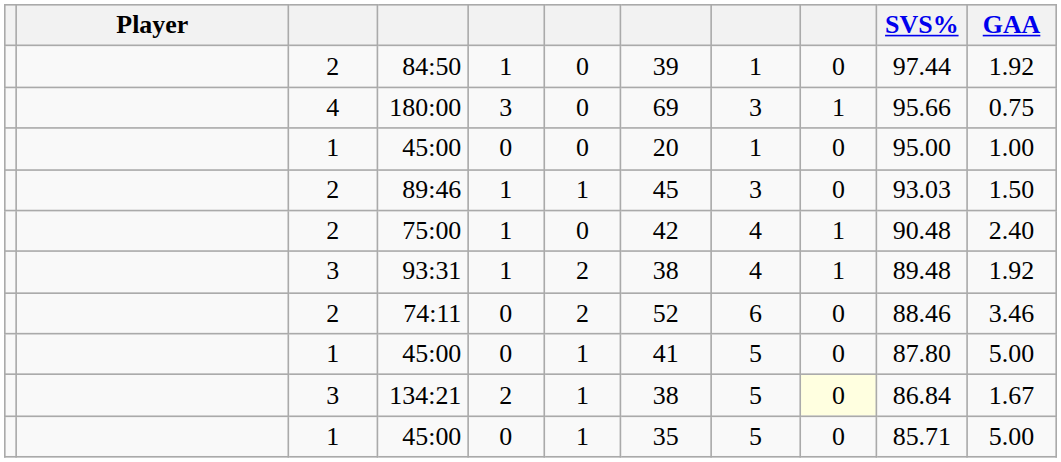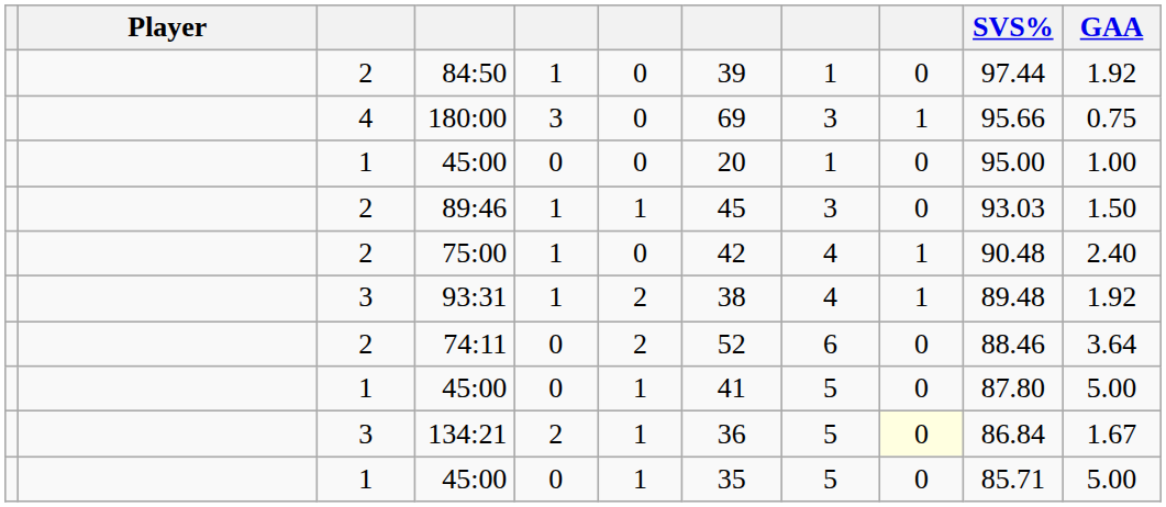74:11 | GAA: 3.46 -> 3.64
134:21 | column 7: 38 -> 36
